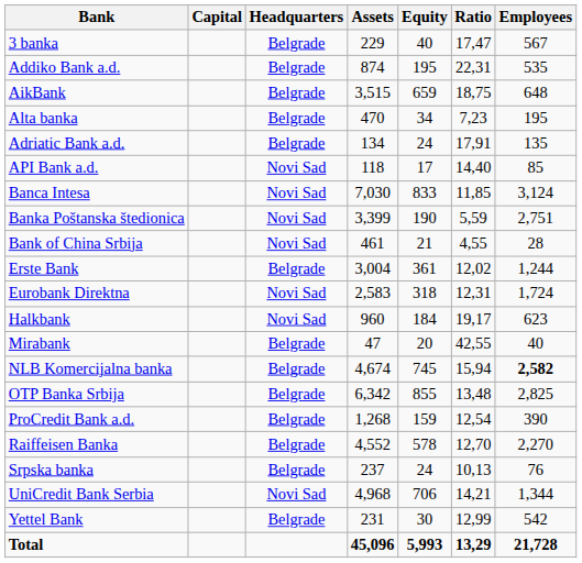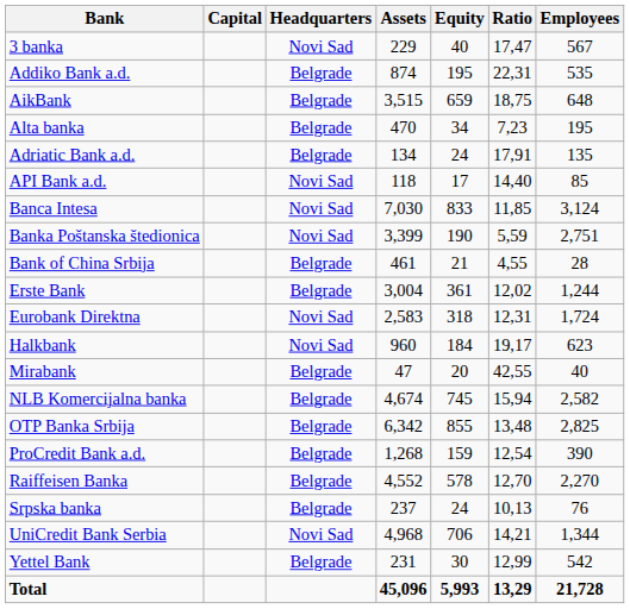3 banka | Headquarters: Belgrade -> Novi Sad
Bank of China Srbija | Headquarters: Novi Sad -> Belgrade
NLB Komercijalna banka | Employees: bold -> normal
